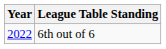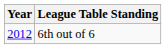6th out of 6 | Year: 2022 -> 2012
